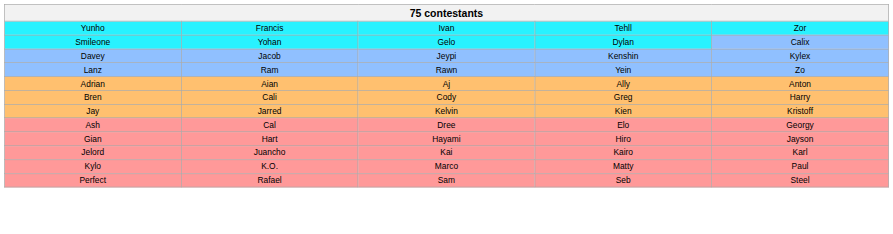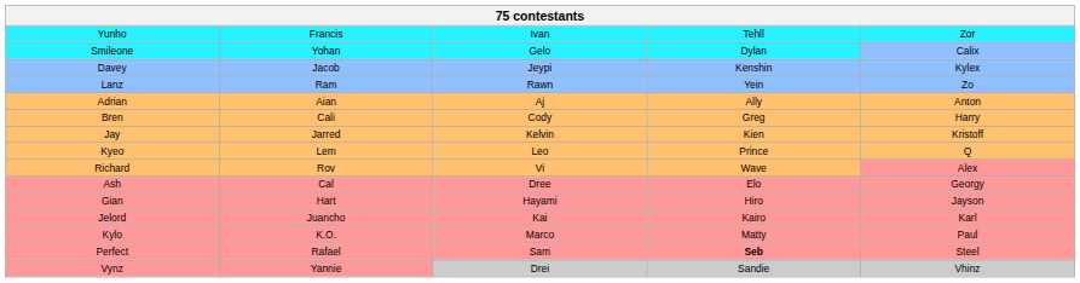+ row: Kyeo | Lem | Leo | Prince | Q
+ row: Richard | Rov | Vi | Wave | Alex
Perfect | column 4: normal -> bold
+ row: Vynz | Yannie | Drei | Sandie | Vhinz
